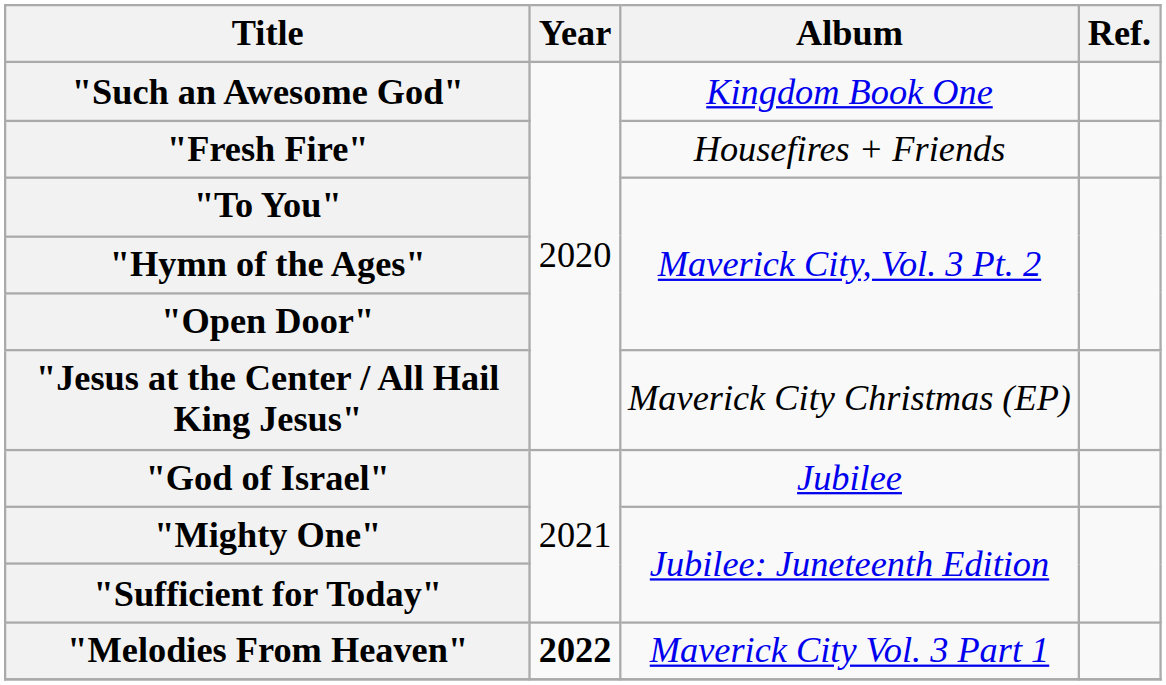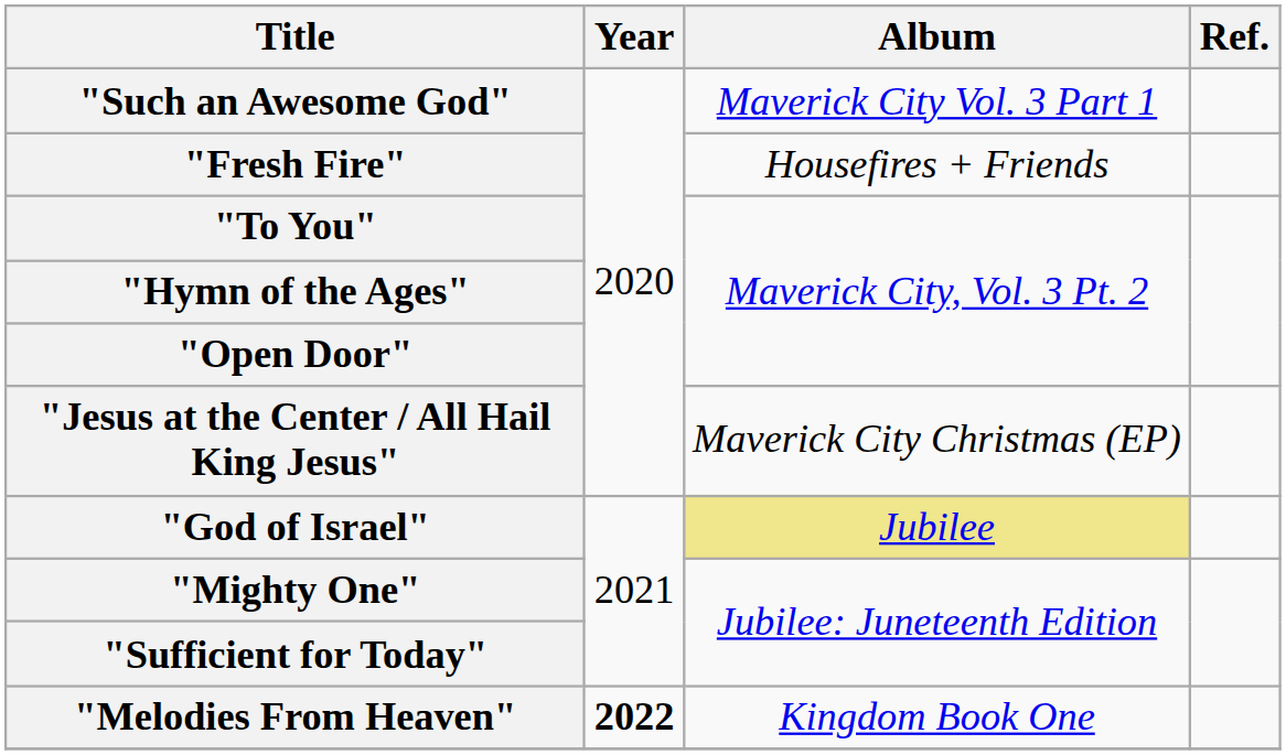"Such an Awesome God" | Album: Kingdom Book One -> Maverick City Vol. 3 Part 1
"God of Israel" | Album: no background -> khaki background
"Melodies From Heaven" | Album: Maverick City Vol. 3 Part 1 -> Kingdom Book One
